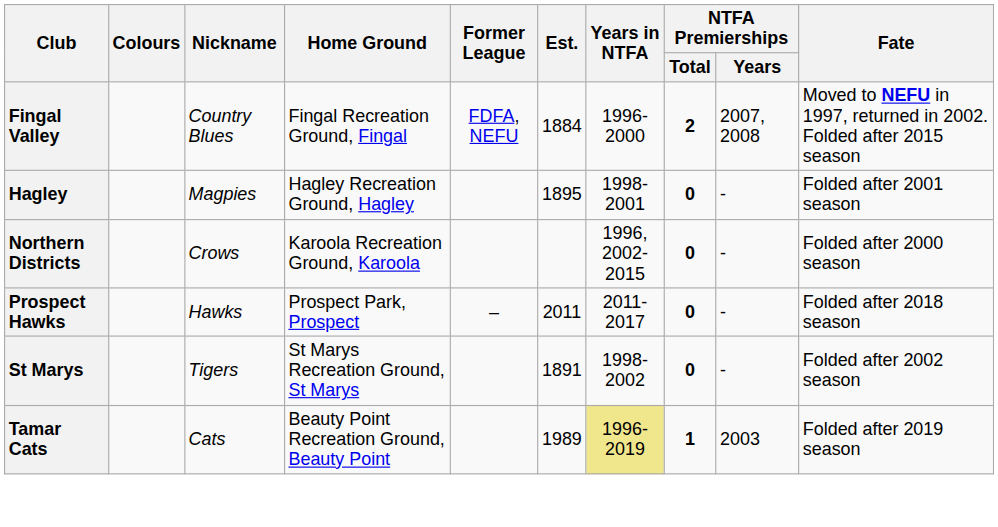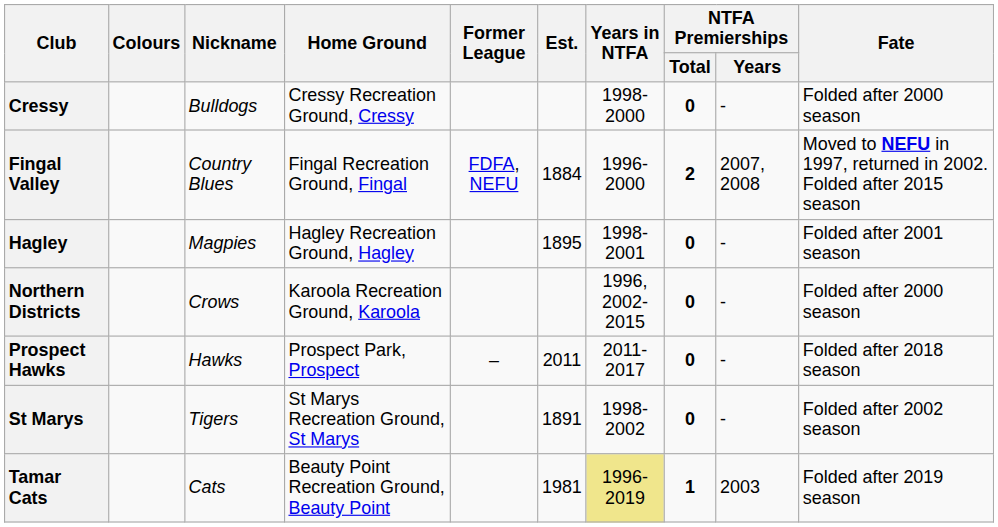+ row: Cressy | Bulldogs | Cressy Recreation Ground, Cressy | 1998-2000 | 0 | - | Folded after 2000 season
Tamar Cats | Est.: 1989 -> 1981
